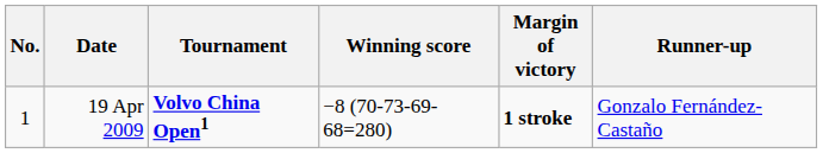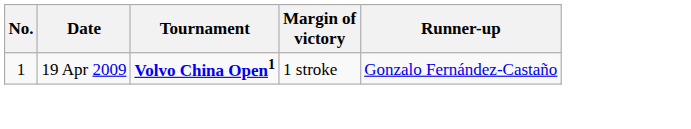- column: Winning score | −8 (70-73-69-68=280)
19 Apr 2009 | Margin of victory: bold -> normal
